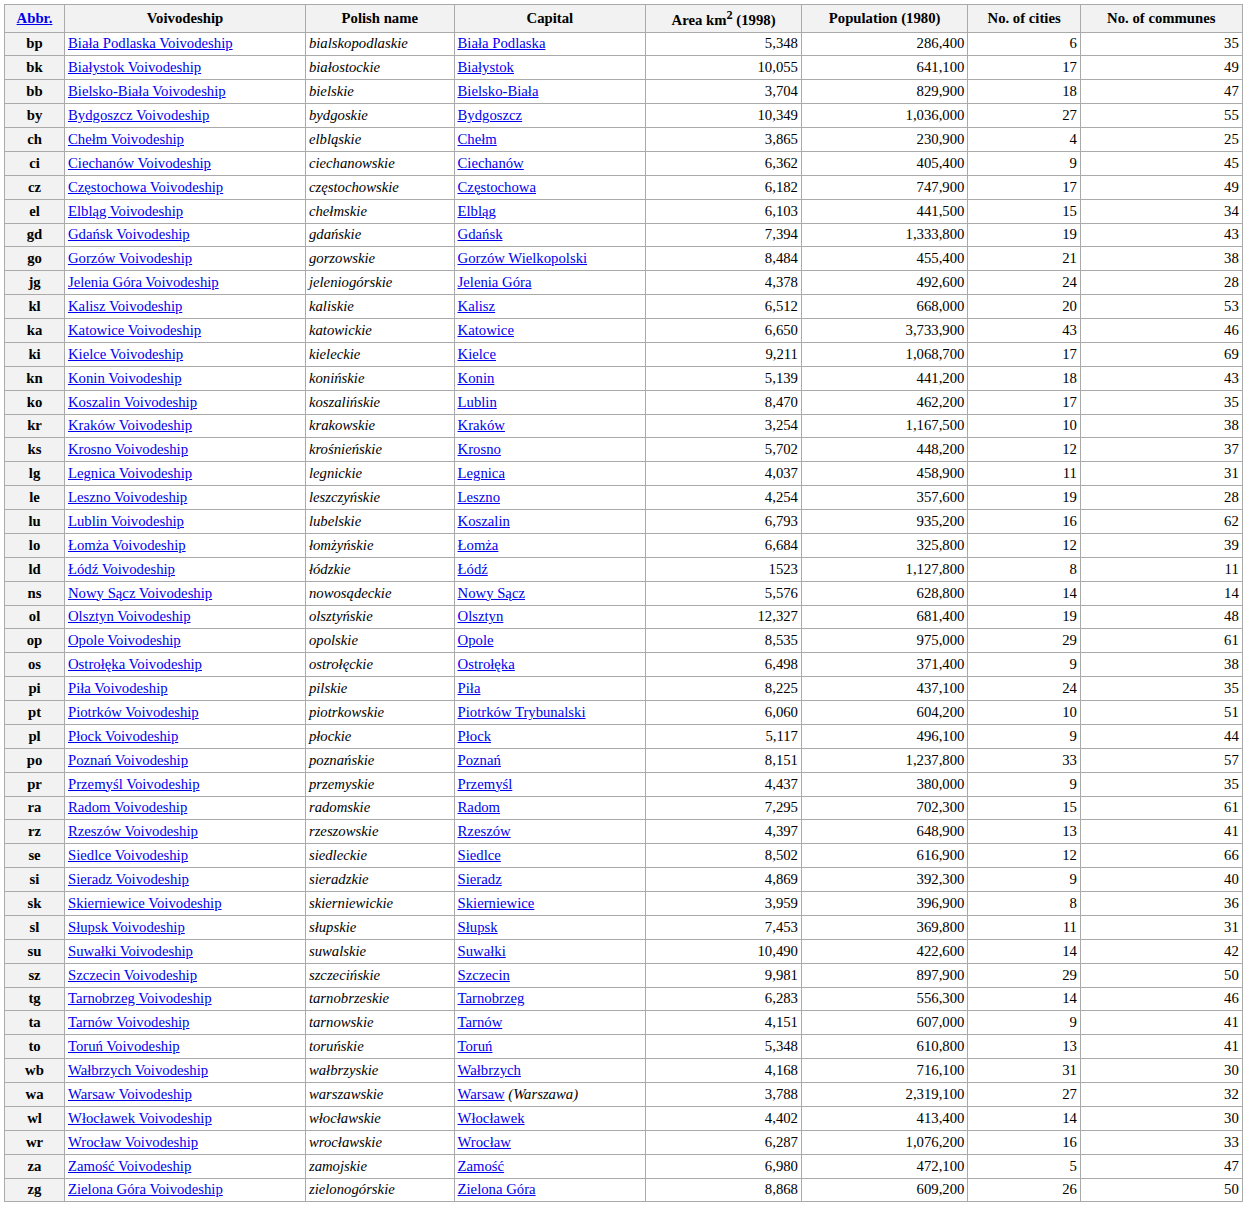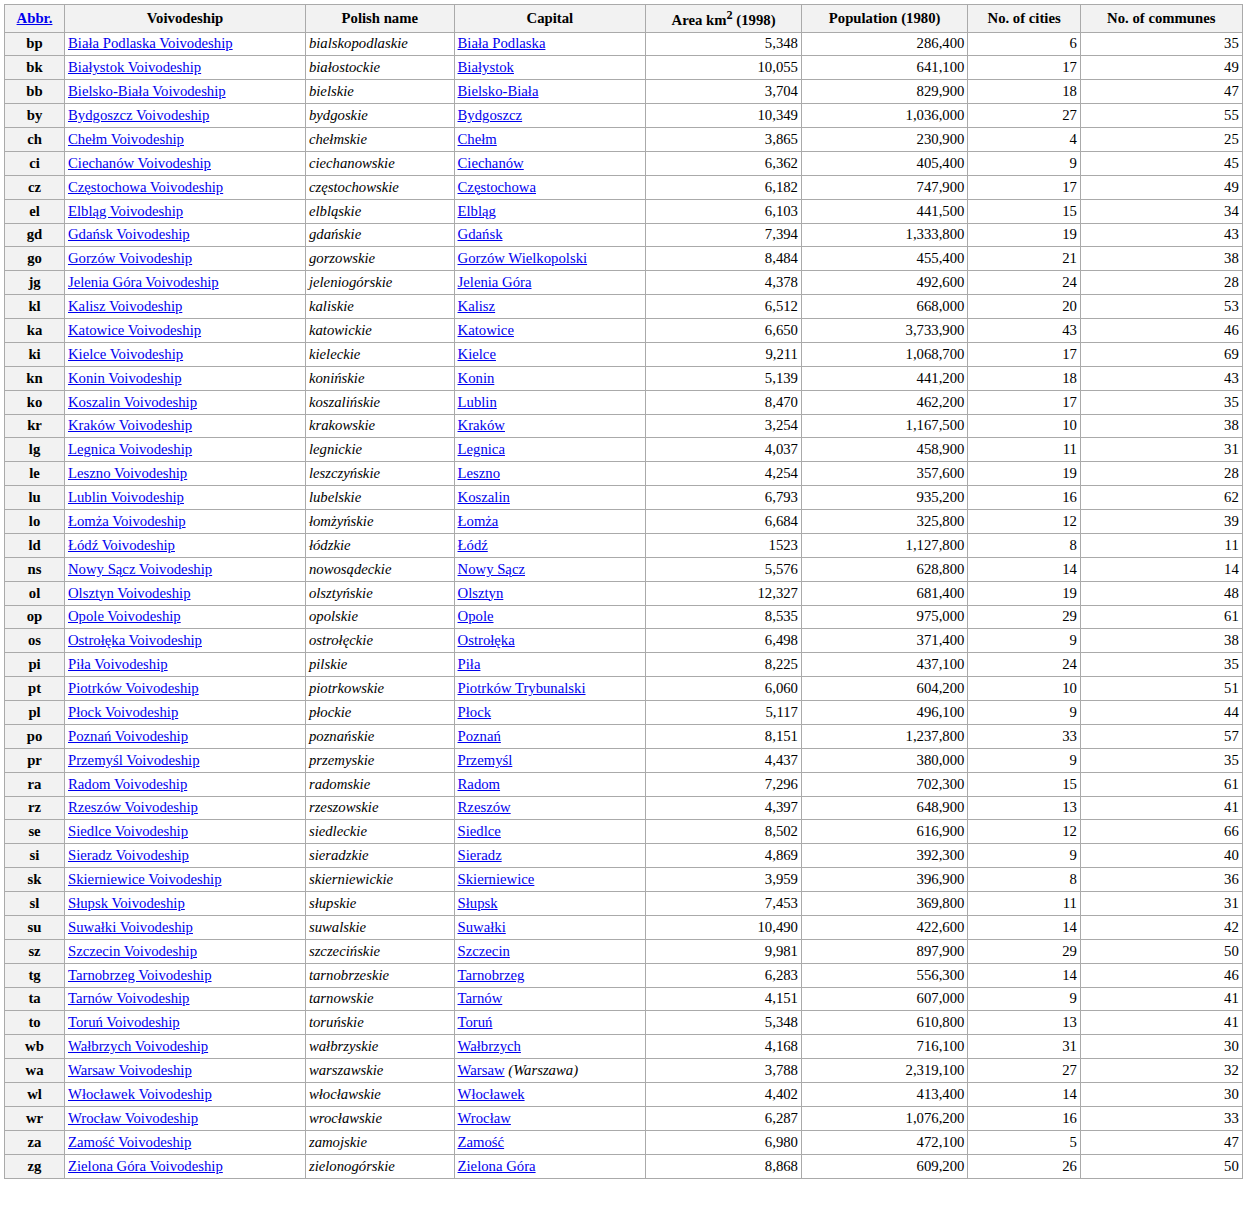ch | Polish name: elbląskie -> chełmskie
el | Polish name: chełmskie -> elbląskie
- row: ks | Krosno Voivodeship | krośnieńskie | Krosno | 5,702 | 448,200 | 12 | 37
ra | Area km2 (1998): 7,295 -> 7,296
